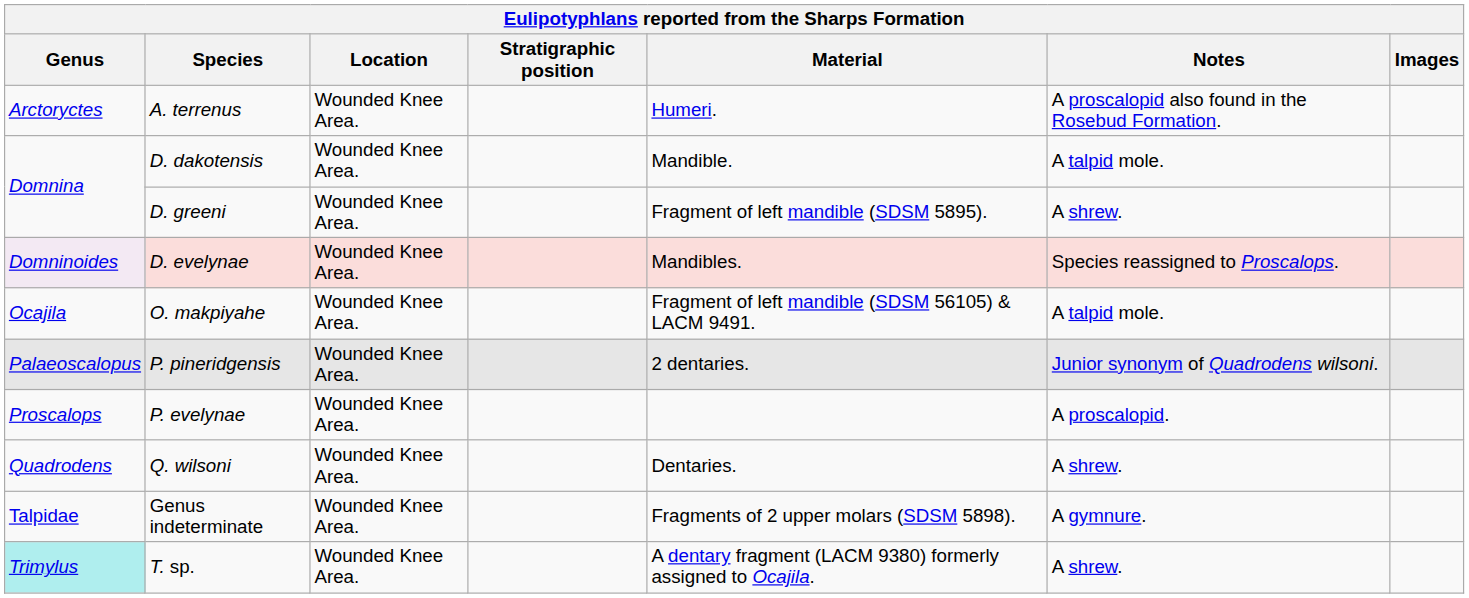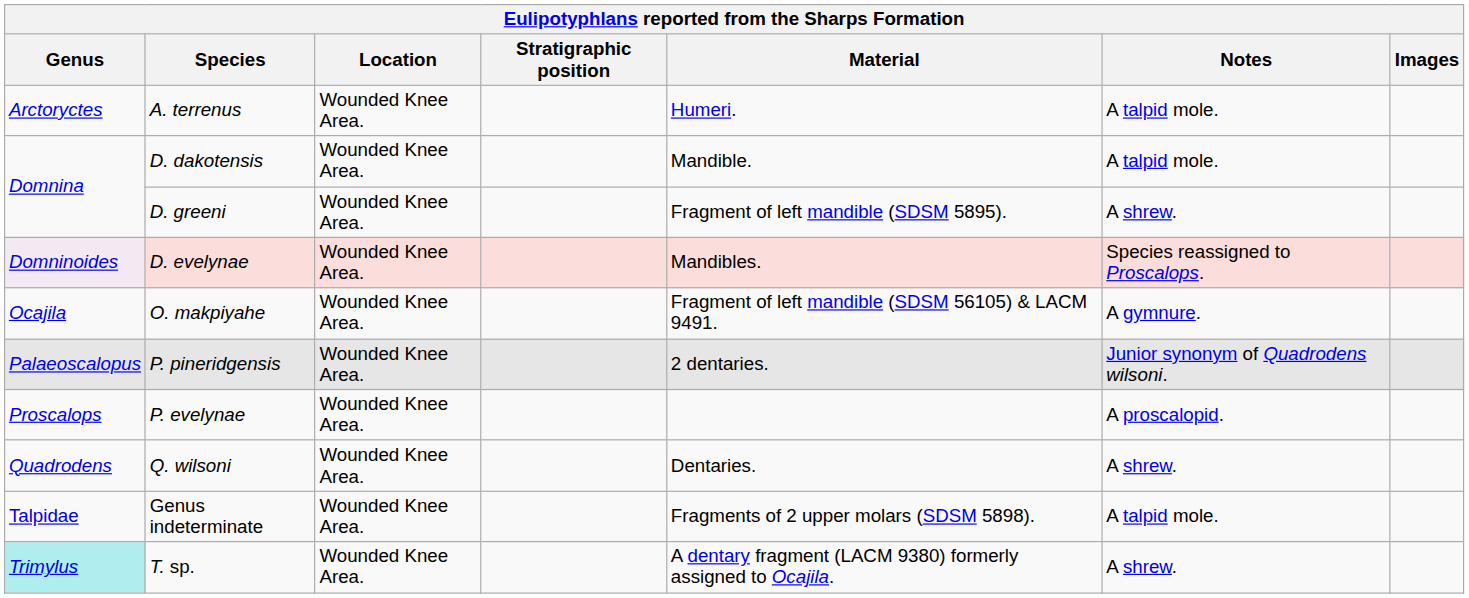A. terrenus | Notes: A proscalopid also found in the Rosebud Formation. -> A talpid mole.
O. makpiyahe | Notes: A talpid mole. -> A gymnure.
Genus indeterminate | Notes: A gymnure. -> A talpid mole.
